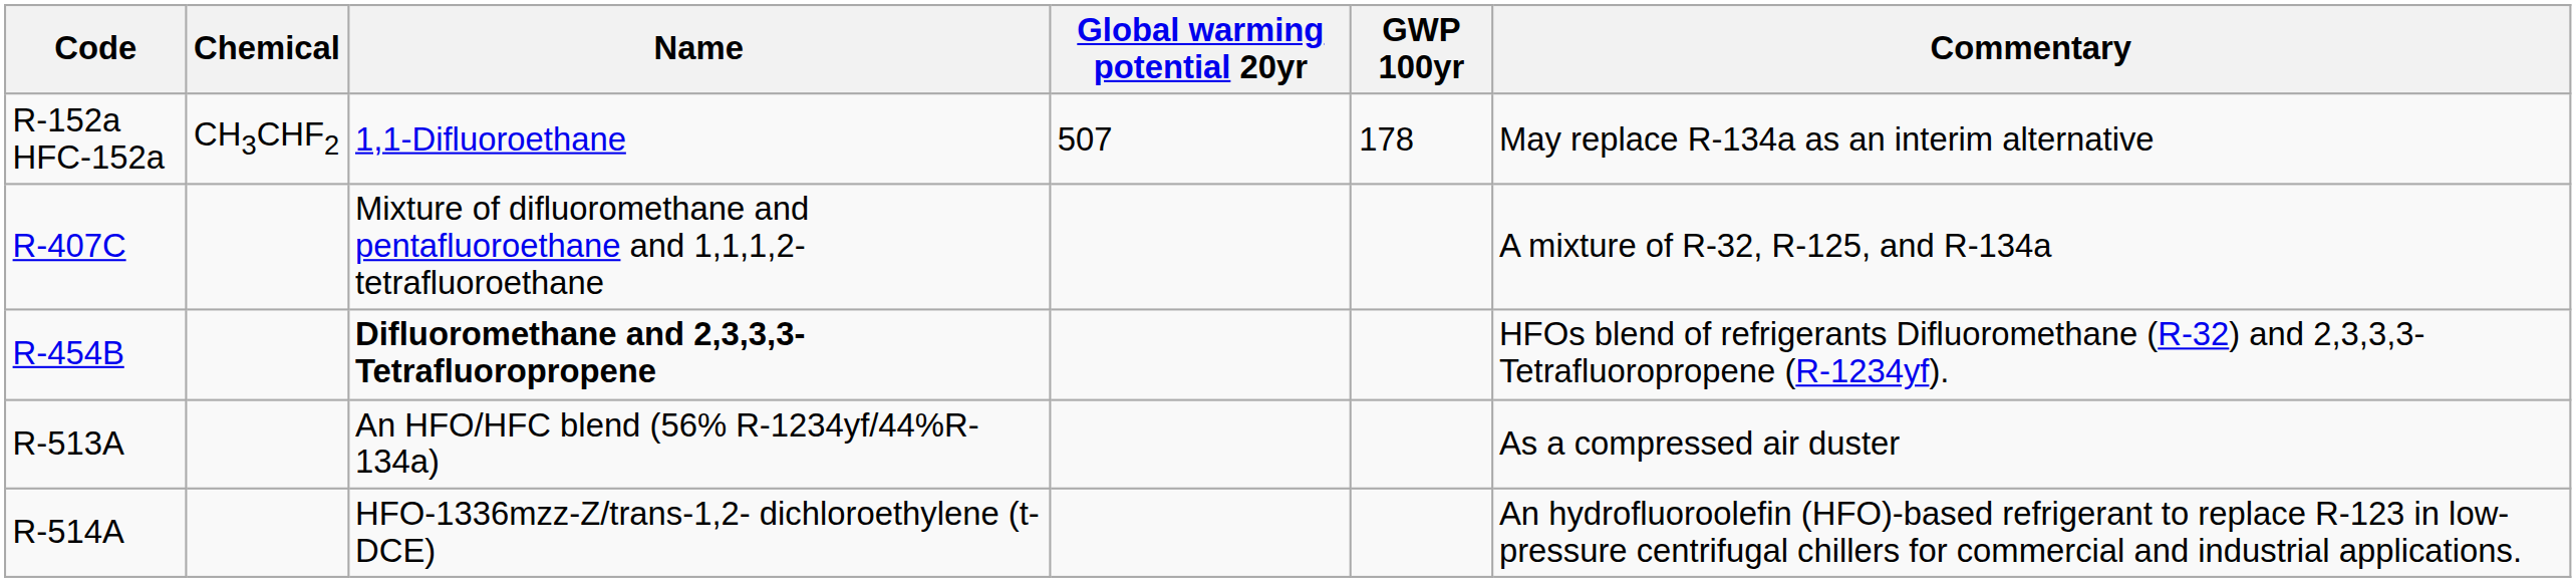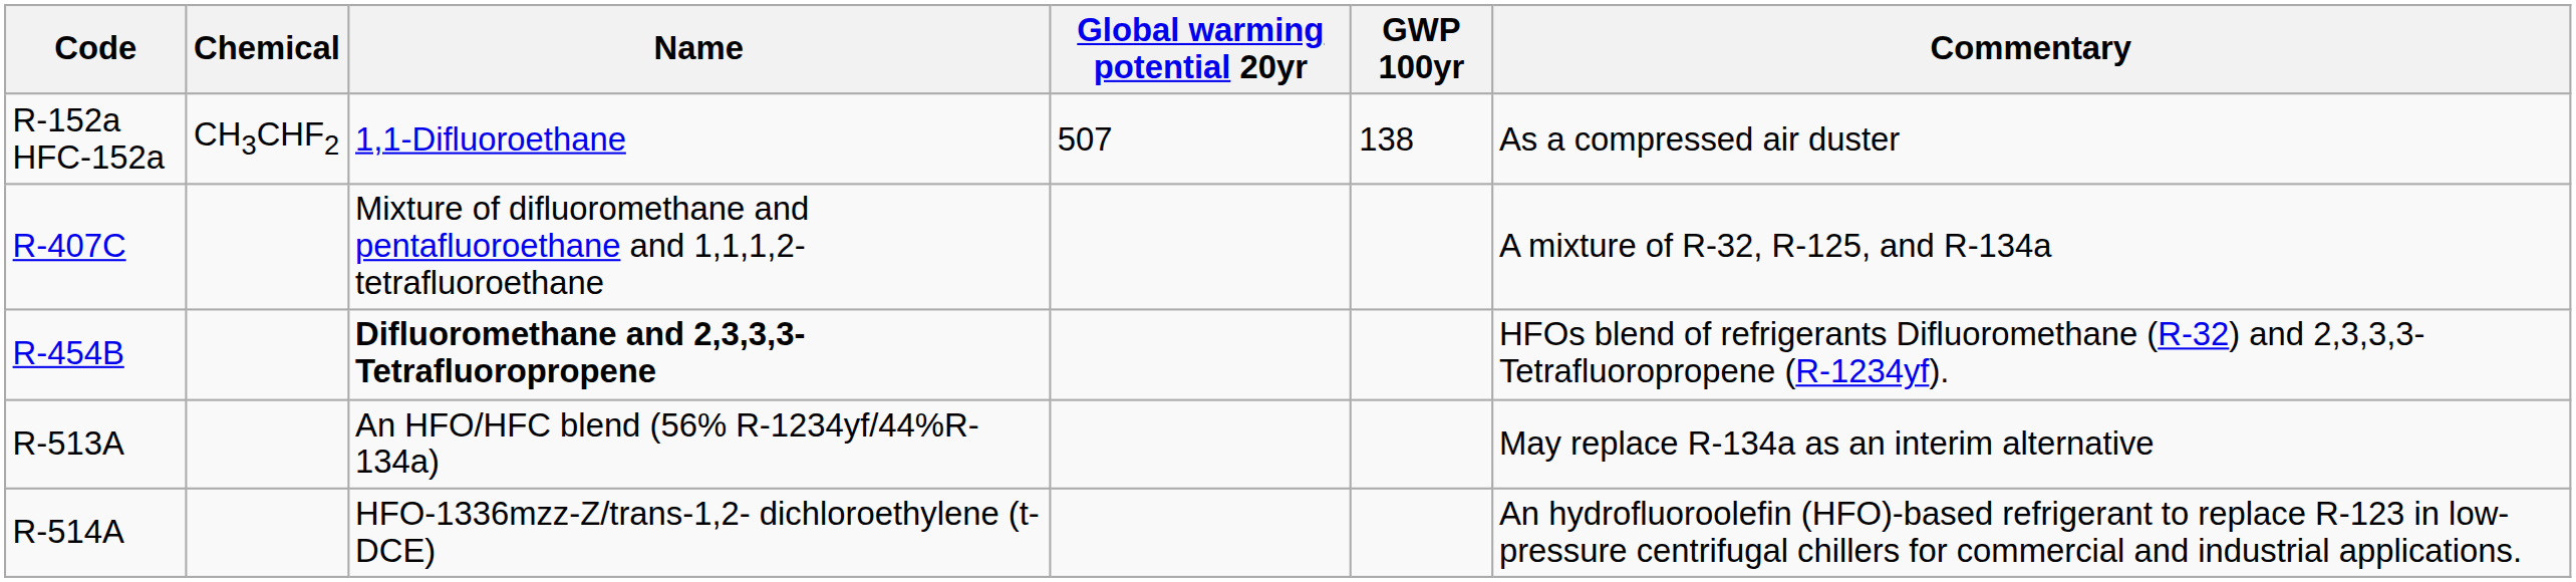R-152a HFC-152a | GWP 100yr: 178 -> 138
R-152a HFC-152a | Commentary: May replace R-134a as an interim alternative -> As a compressed air duster
R-513A | Commentary: As a compressed air duster -> May replace R-134a as an interim alternative
